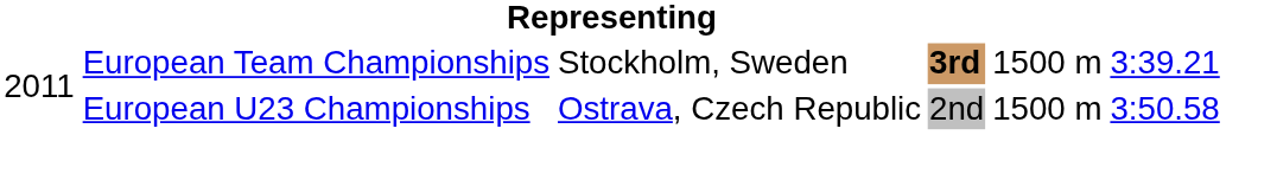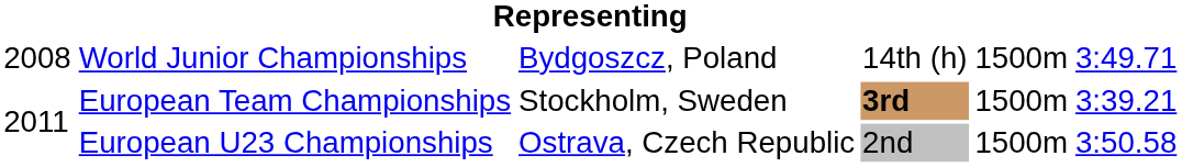+ row: 2008 | World Junior Championships | Bydgoszcz, Poland | 14th (h) | 1500m | 3:49.71
European Team Championships | column 5: 1500 m -> 1500m
European U23 Championships | column 5: 1500 m -> 1500m
